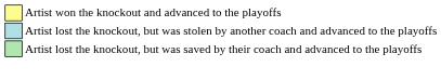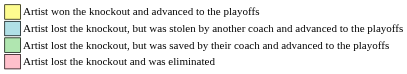+ row: Artist lost the knockout and was eliminated
